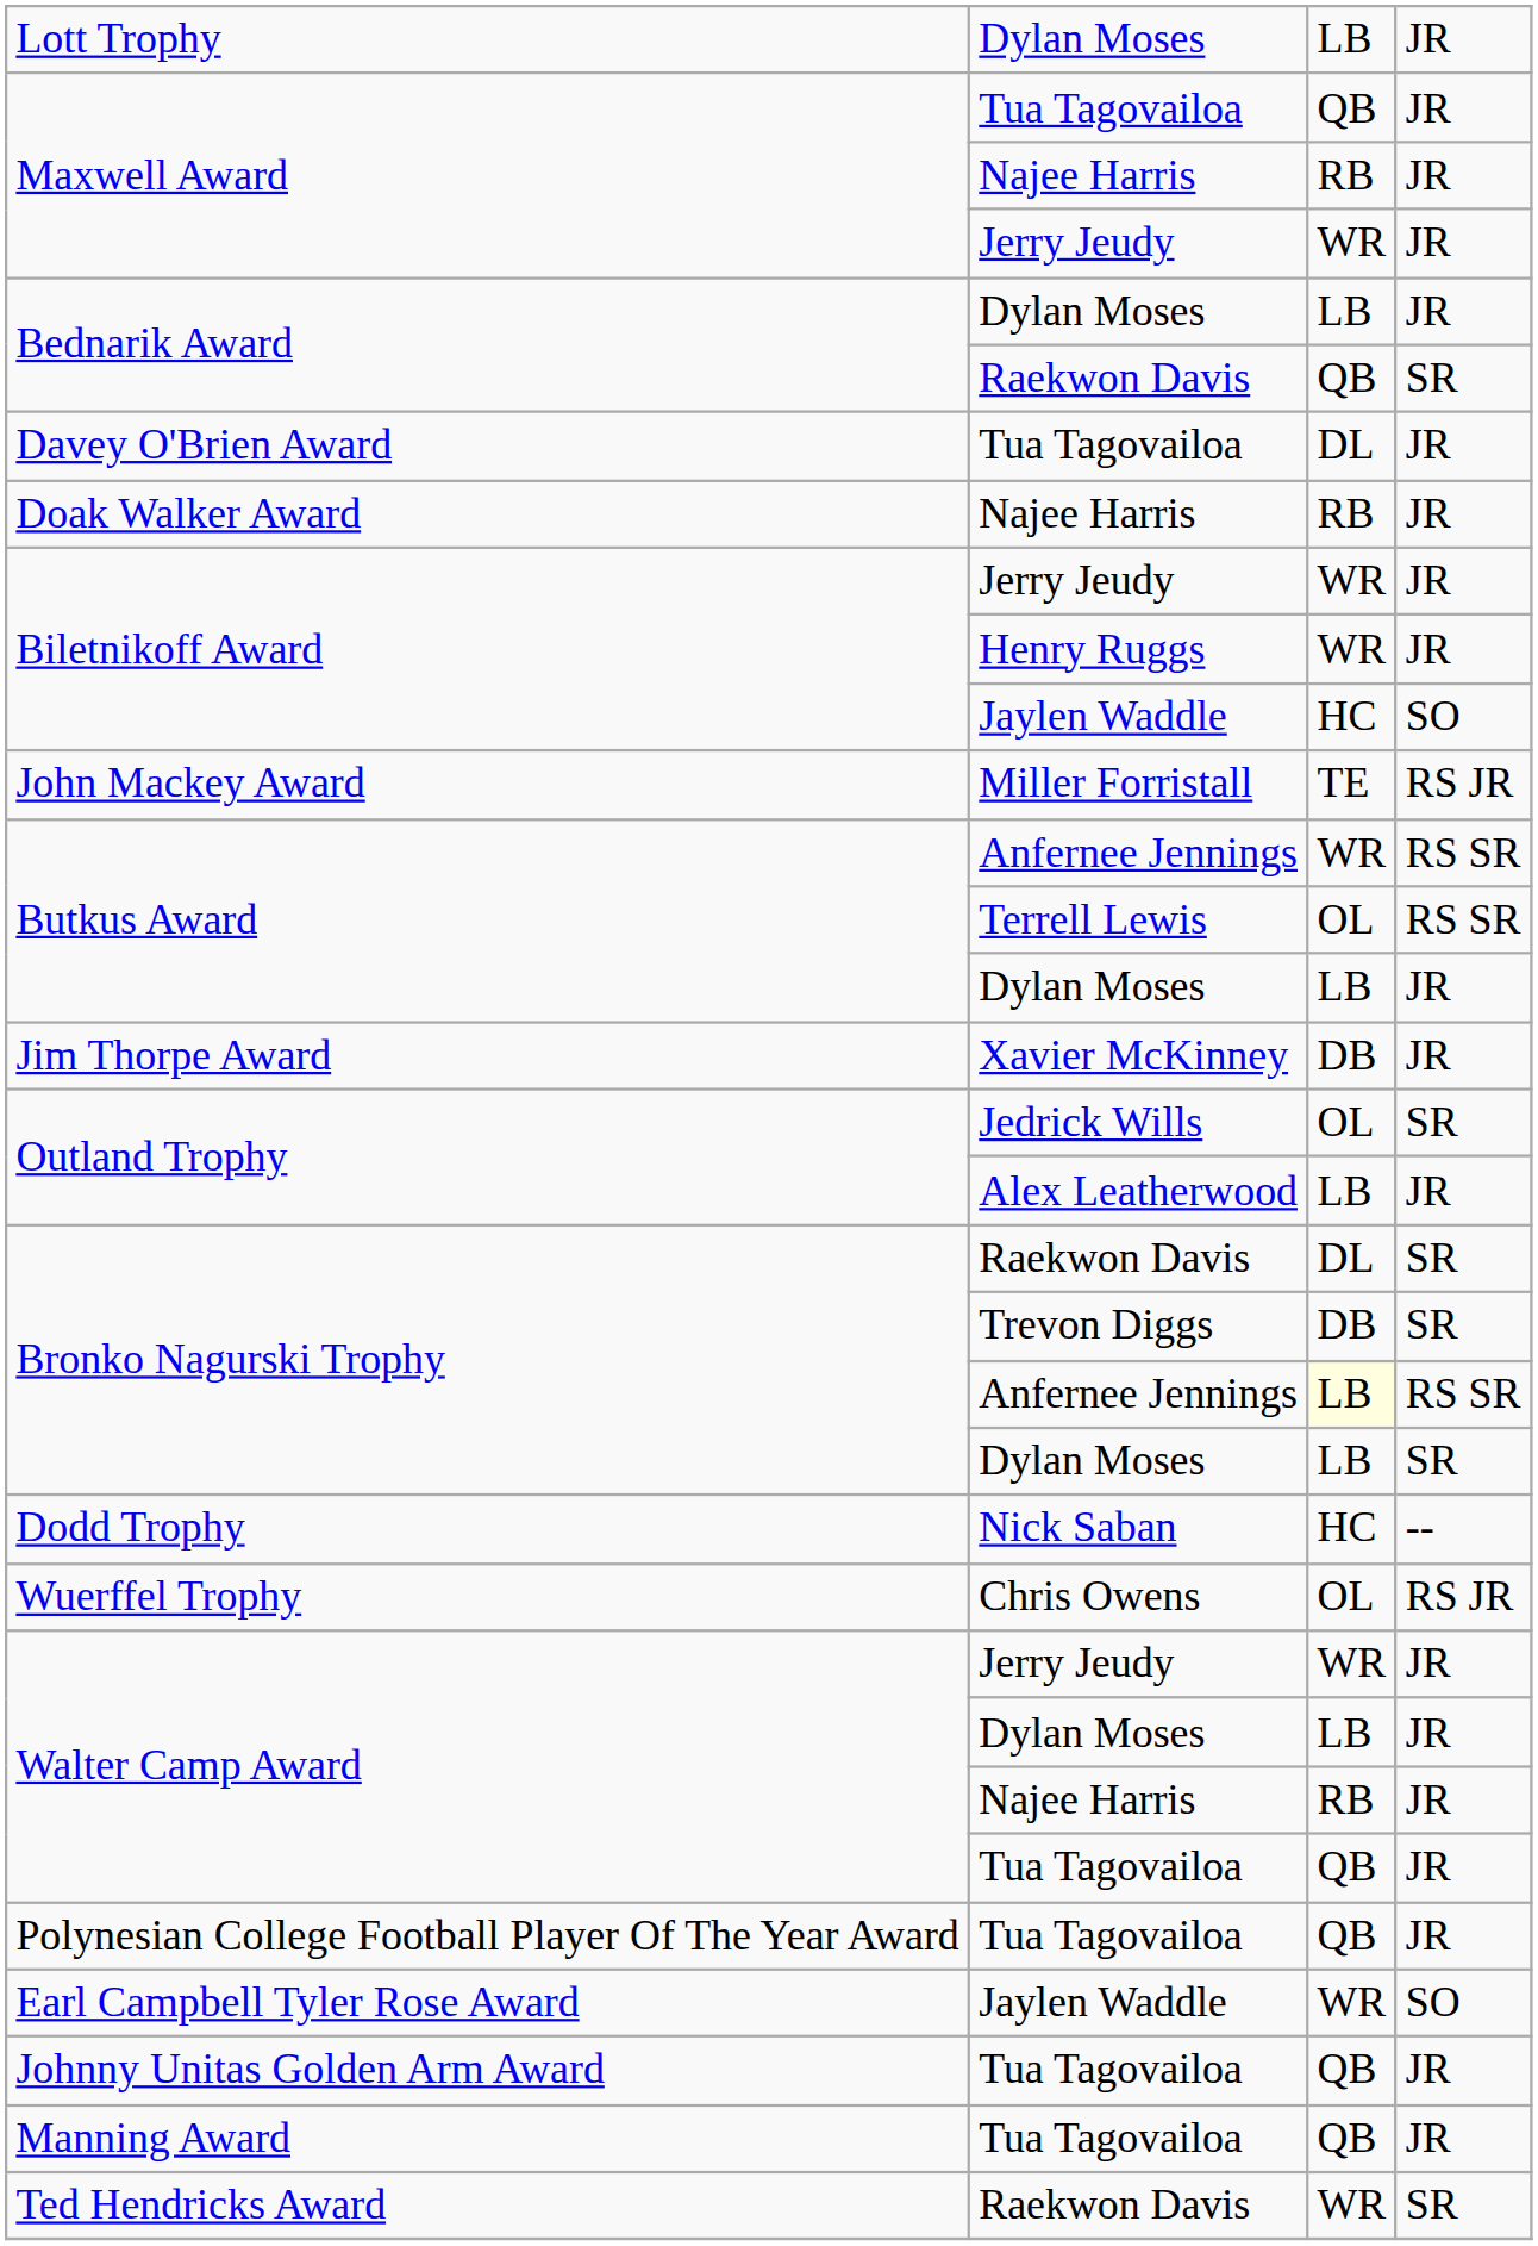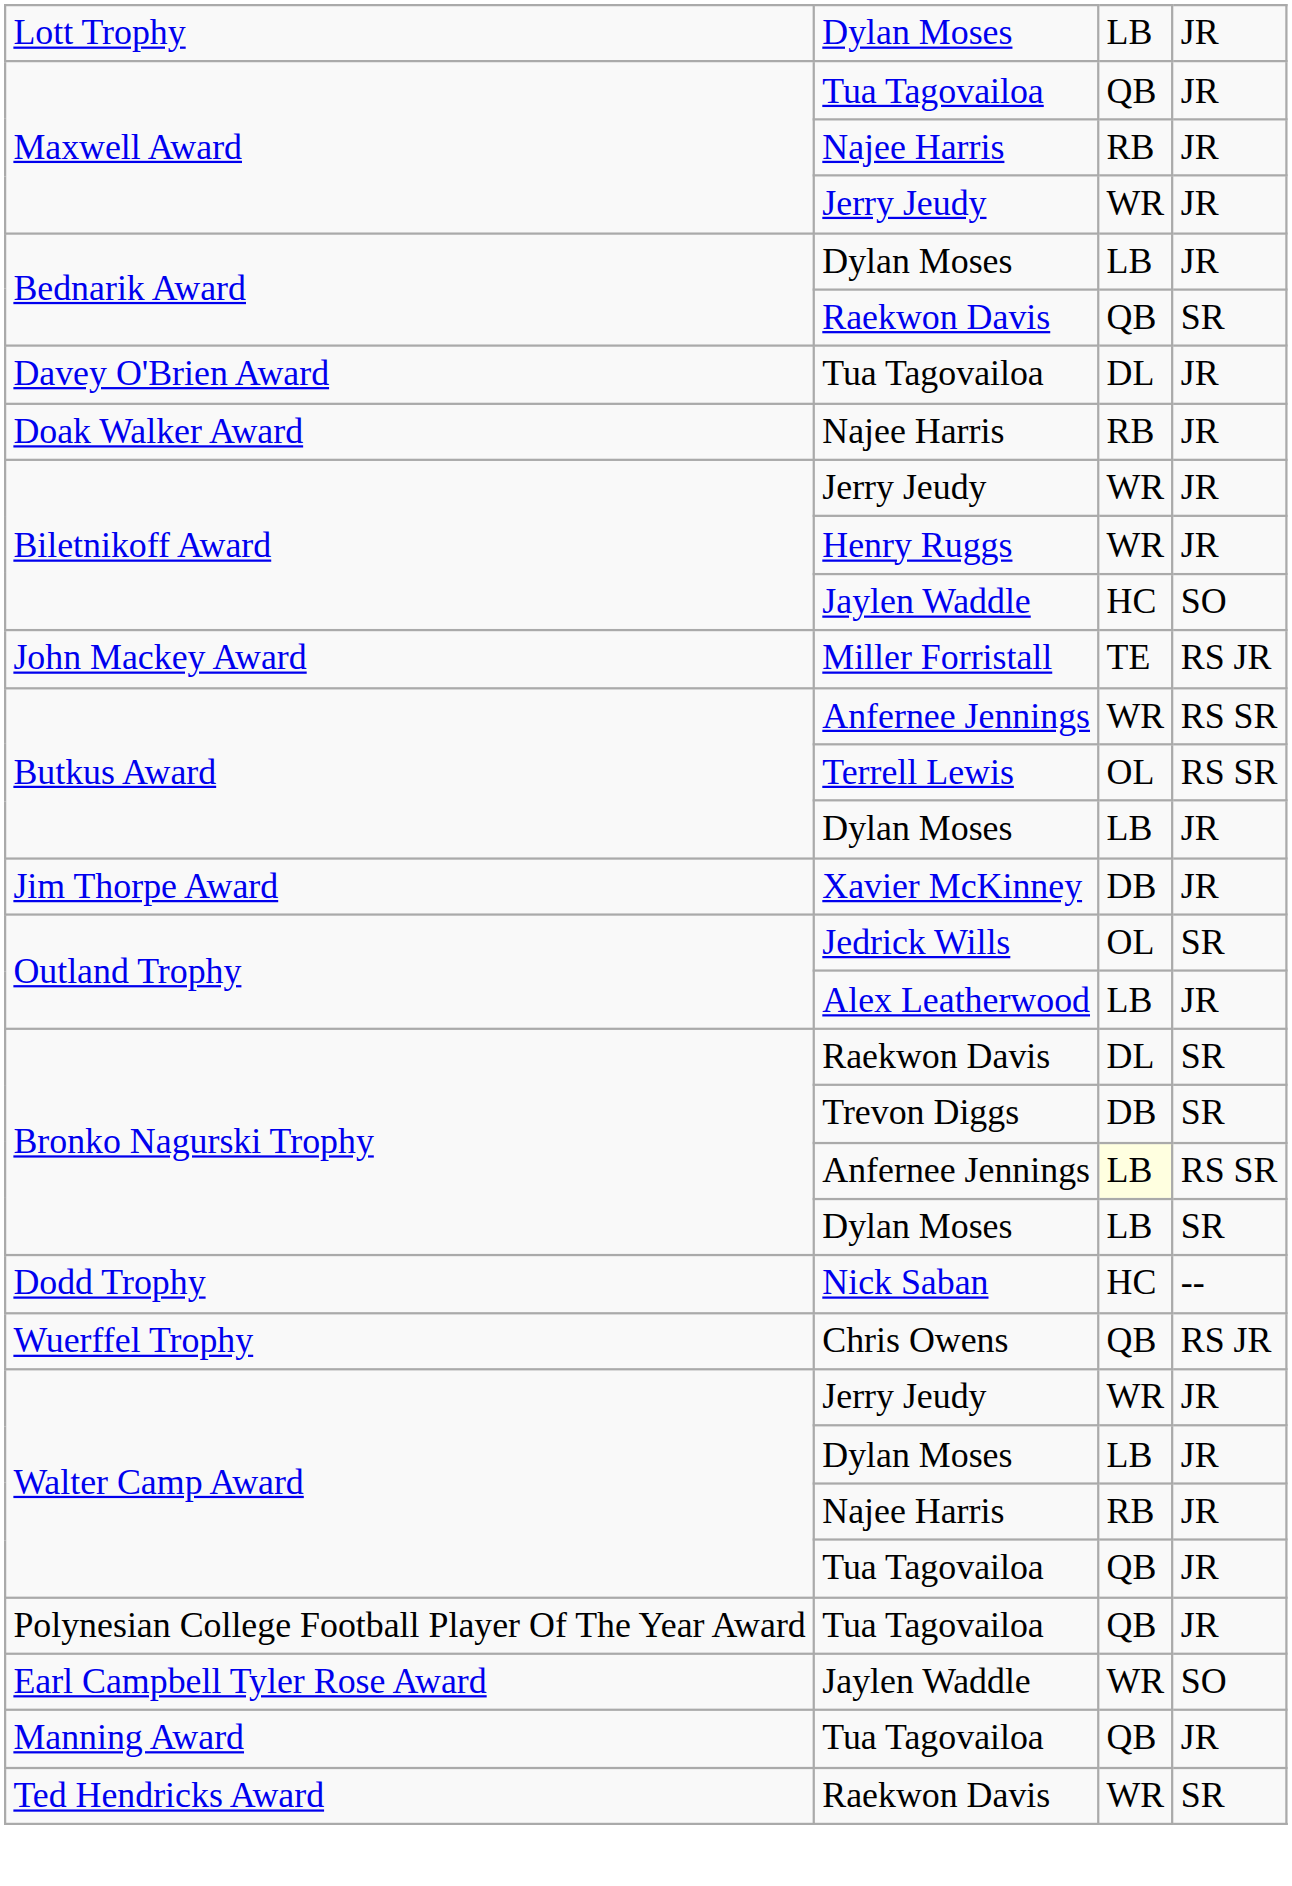Wuerffel Trophy | column 3: OL -> QB
- row: Johnny Unitas Golden Arm Award | Tua Tagovailoa | QB | JR
